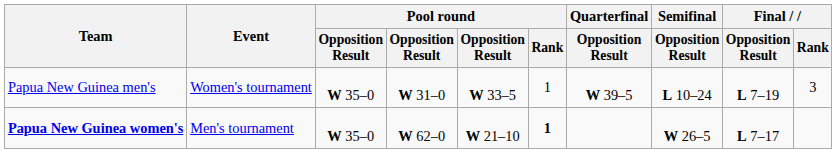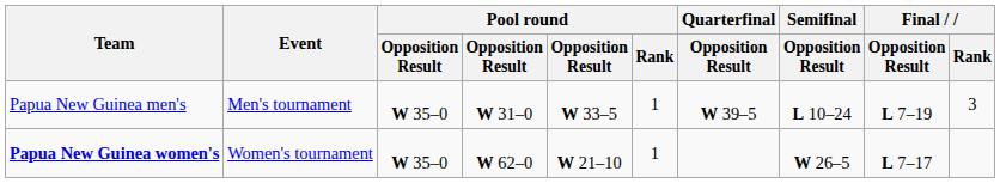Papua New Guinea men's | Event: Women's tournament -> Men's tournament
Papua New Guinea women's | Event: Men's tournament -> Women's tournament
Papua New Guinea women's | Pool round / Rank: bold -> normal
